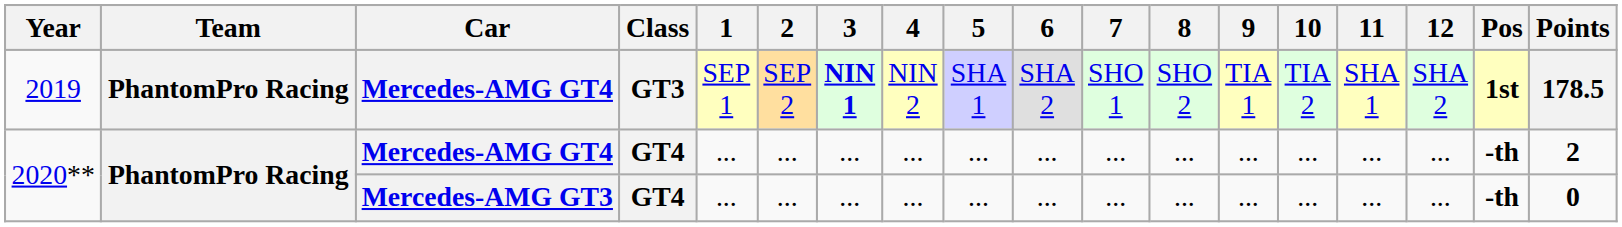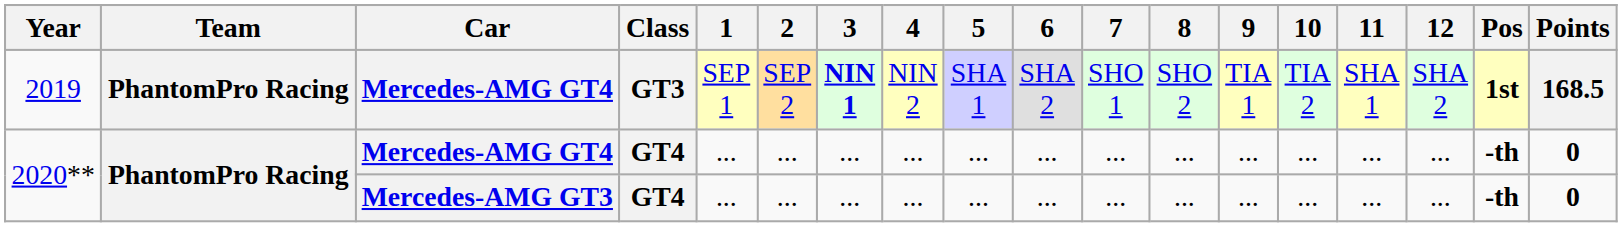2019 | Points: 178.5 -> 168.5
2020** / Mercedes-AMG GT4 | Points: 2 -> 0
